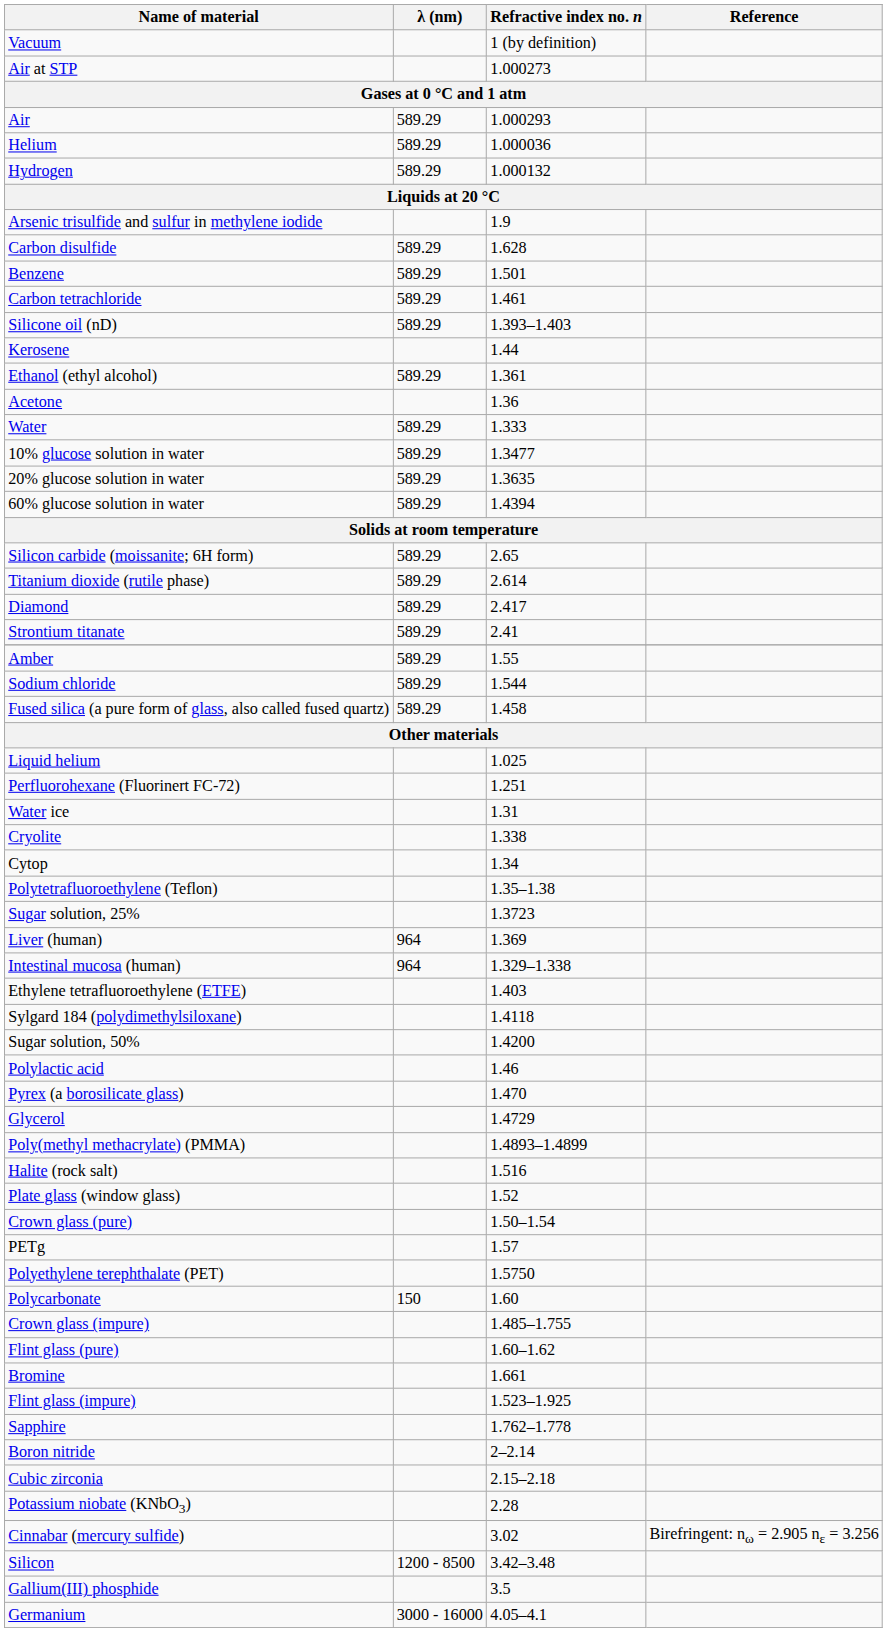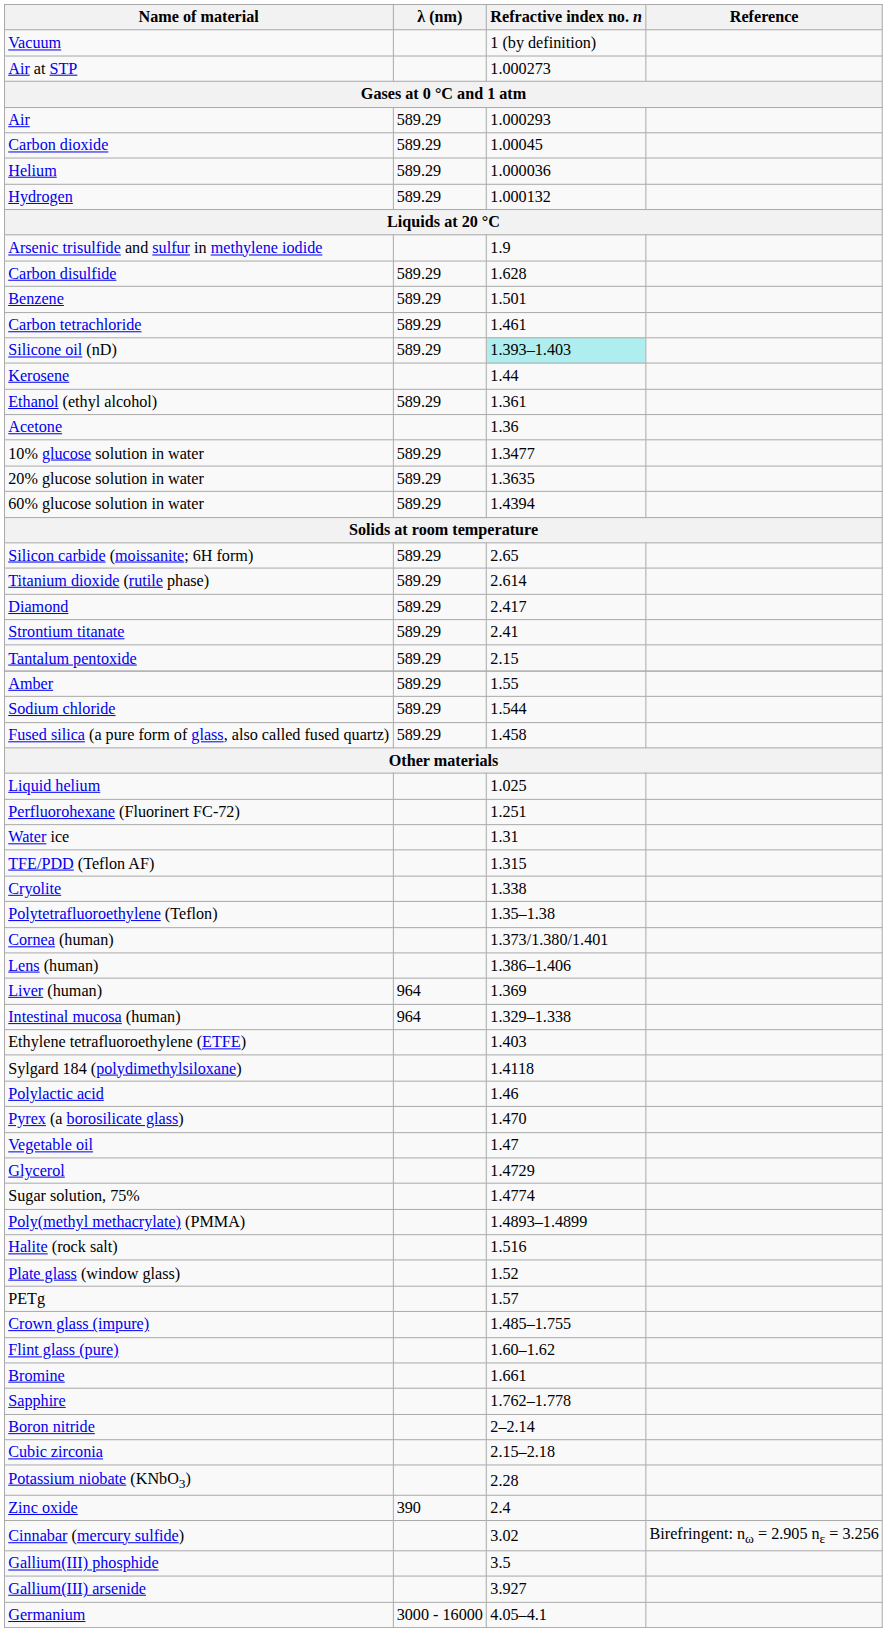+ row: Carbon dioxide | 589.29 | 1.00045
Silicone oil (nD) | Refractive index no. n: no background -> paleturquoise background
- row: Water | 589.29 | 1.333
+ row: Tantalum pentoxide | 589.29 | 2.15
+ row: TFE/PDD (Teflon AF) | 1.315
- row: Cytop | 1.34
- row: Sugar solution, 25% | 1.3723
+ row: Cornea (human) | 1.373/1.380/1.401
+ row: Lens (human) | 1.386–1.406
- row: Sugar solution, 50% | 1.4200
+ row: Vegetable oil | 1.47
+ row: Sugar solution, 75% | 1.4774
- row: Crown glass (pure) | 1.50–1.54
- row: Polyethylene terephthalate (PET) | 1.5750
- row: Polycarbonate | 150 | 1.60
- row: Flint glass (impure) | 1.523–1.925
+ row: Zinc oxide | 390 | 2.4
- row: Silicon | 1200 - 8500 | 3.42–3.48
+ row: Gallium(III) arsenide | 3.927
